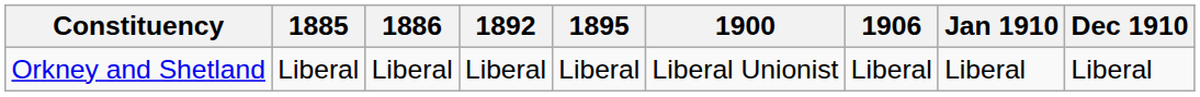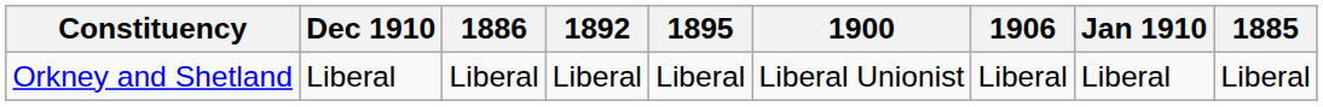columns swapped: 1885 <-> Dec 1910
